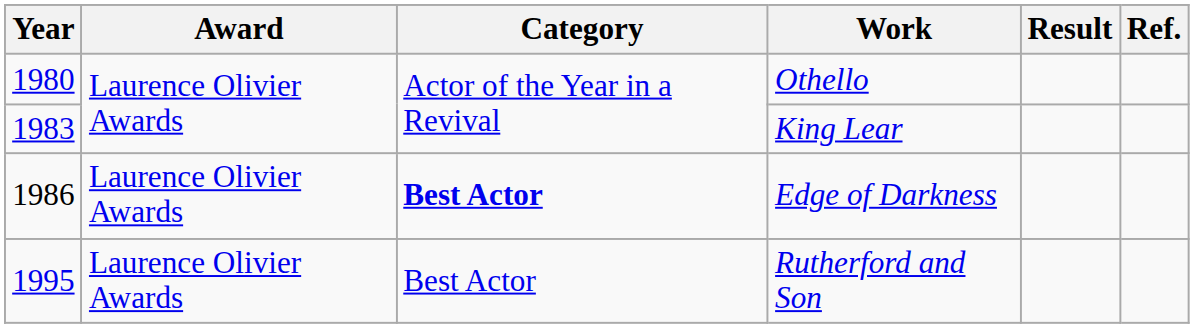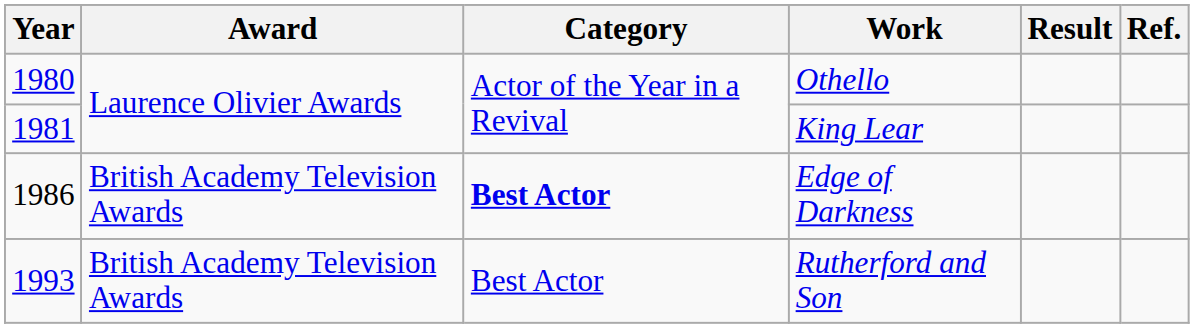King Lear | Year: 1983 -> 1981
Edge of Darkness | Award: Laurence Olivier Awards -> British Academy Television Awards
Rutherford and Son | Year: 1995 -> 1993
Rutherford and Son | Award: Laurence Olivier Awards -> British Academy Television Awards
